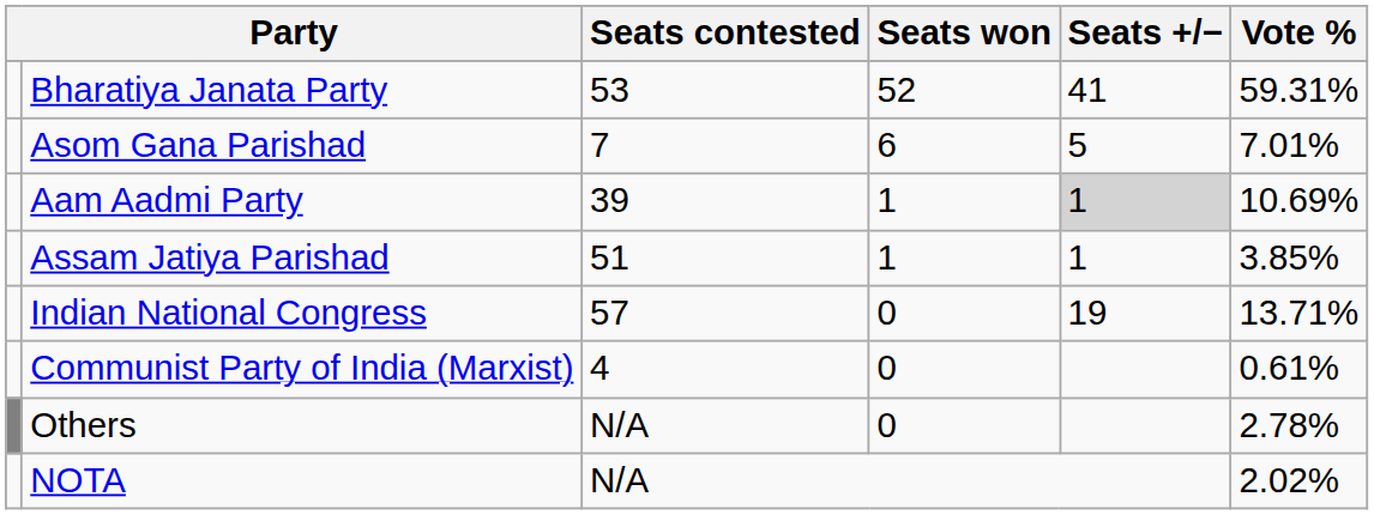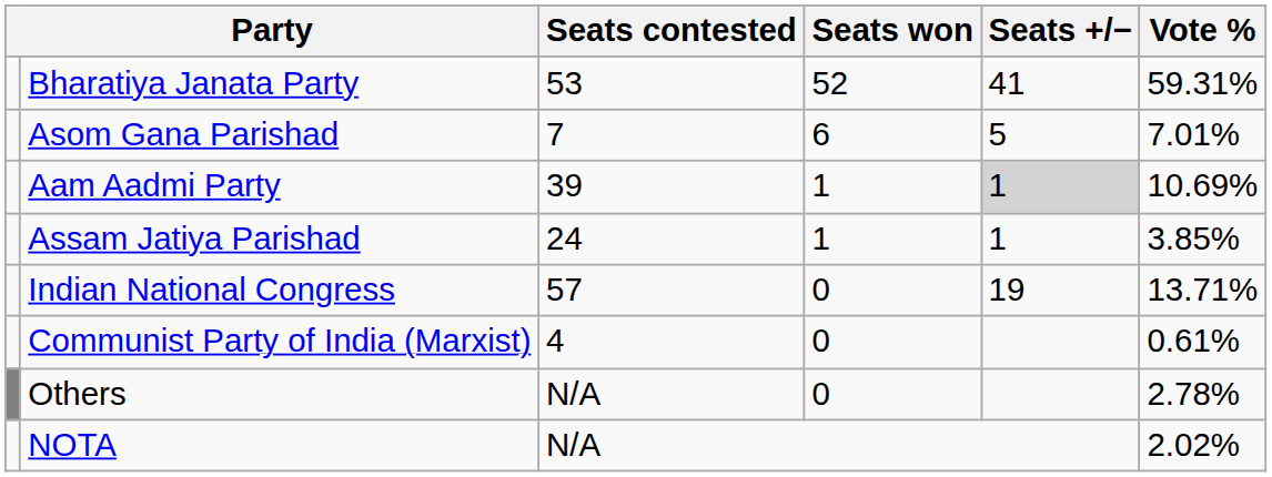Assam Jatiya Parishad | Seats contested: 51 -> 24
